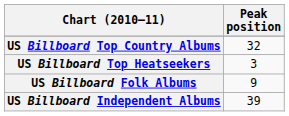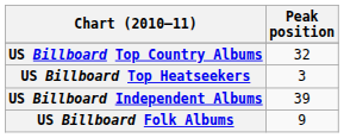rows swapped: US Billboard Folk Albums <-> US Billboard Independent Albums
